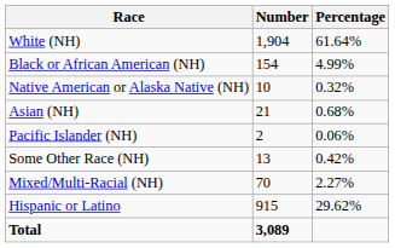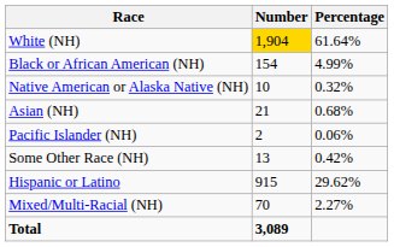White (NH) | Number: no background -> gold background
rows swapped: Mixed/Multi-Racial (NH) <-> Hispanic or Latino
